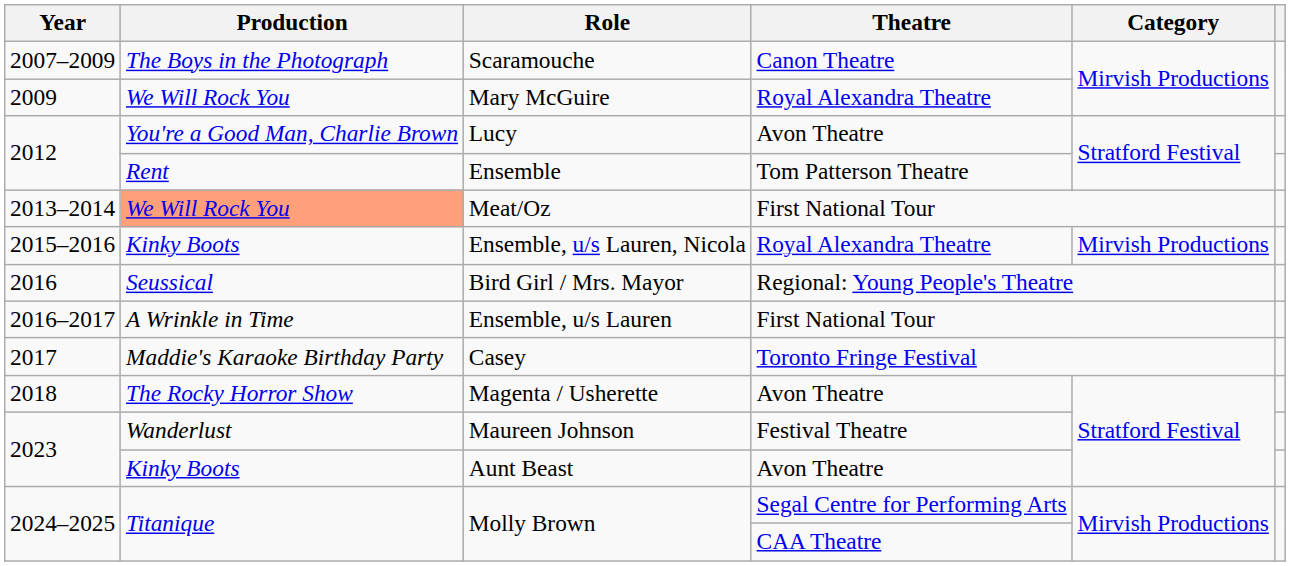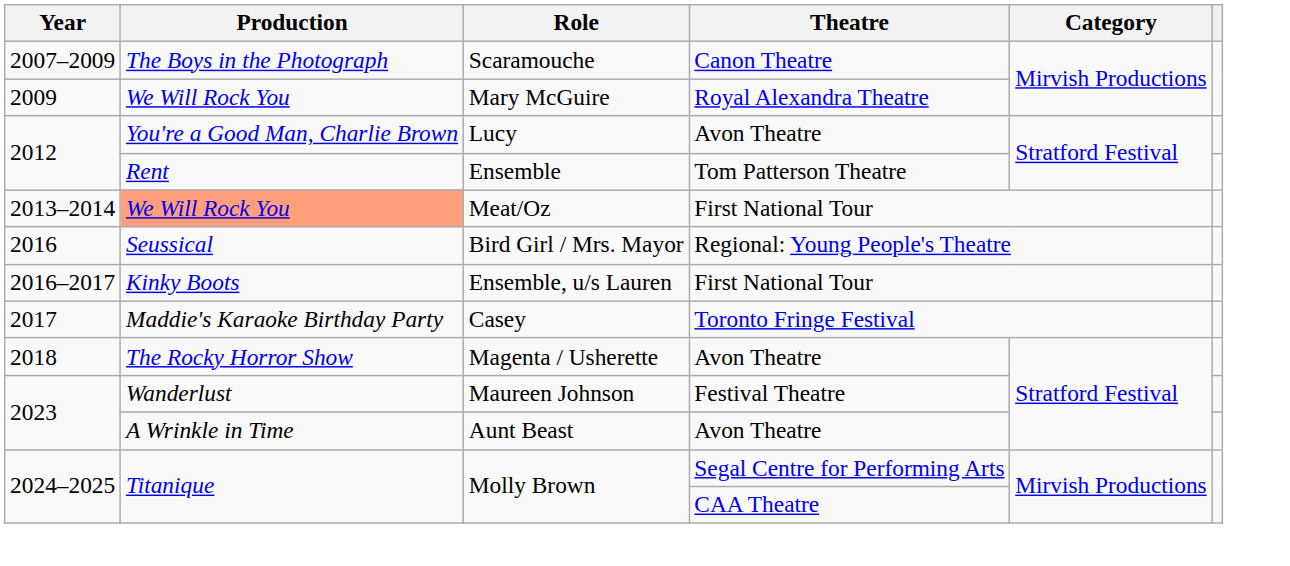- row: 2015–2016 | Kinky Boots | Ensemble, u/s Lauren, Nicola | Royal Alexandra Theatre | Mirvish Productions
Ensemble, u/s Lauren | Production: A Wrinkle in Time -> Kinky Boots
Aunt Beast | Production: Kinky Boots -> A Wrinkle in Time
